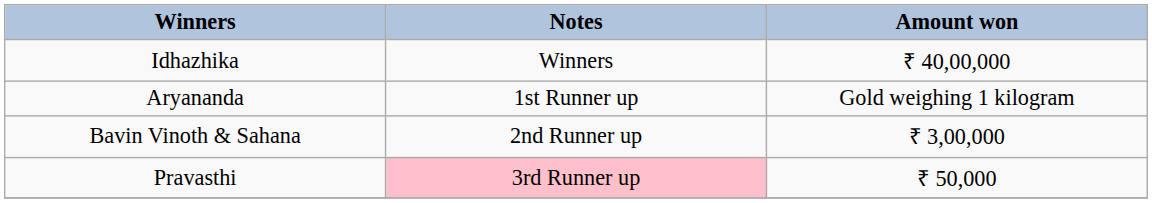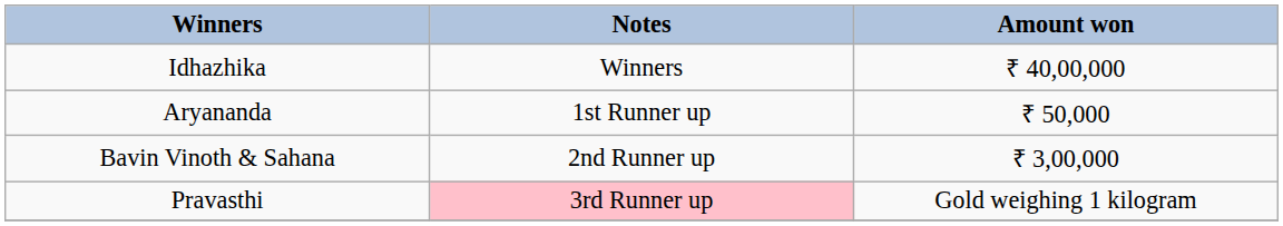Aryananda | Amount won: Gold weighing 1 kilogram -> ₹ 50,000
Pravasthi | Amount won: ₹ 50,000 -> Gold weighing 1 kilogram
